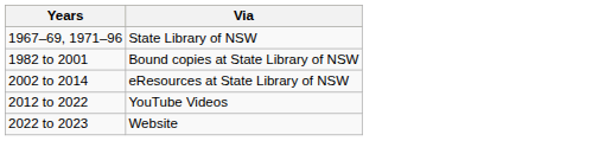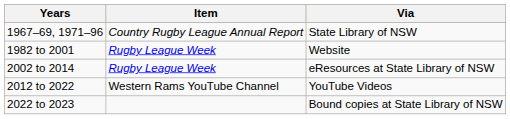+ column: Item | Country Rugby League Annual Report | Rugby League Week | Rugby League Week | Western Rams YouTube Channel
1982 to 2001 | Via: Bound copies at State Library of NSW -> Website
2022 to 2023 | Via: Website -> Bound copies at State Library of NSW
